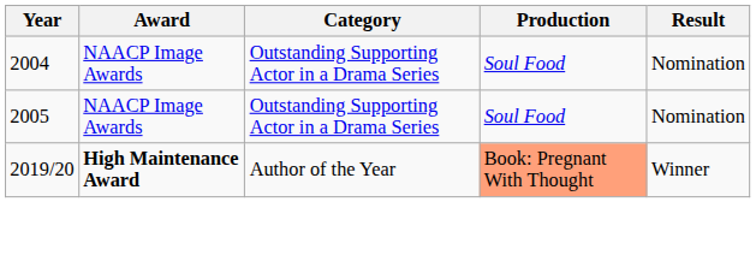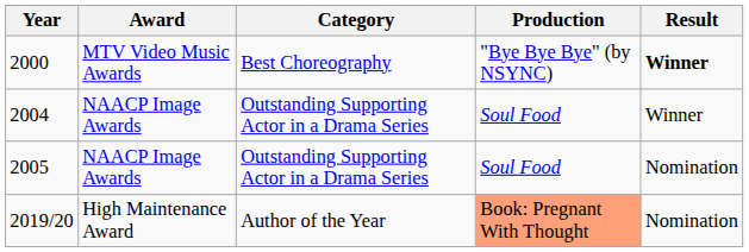+ row: 2000 | MTV Video Music Awards | Best Choreography | "Bye Bye Bye" (by NSYNC) | Winner
2004 | Result: Nomination -> Winner
2019/20 | Award: bold -> normal
2019/20 | Result: Winner -> Nomination
